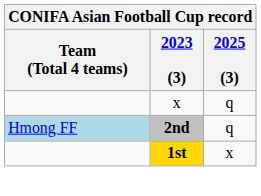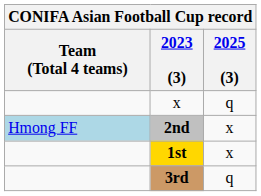2nd | 2025 (3): q -> x
+ row: 3rd | q
